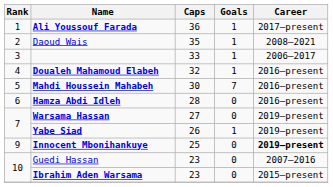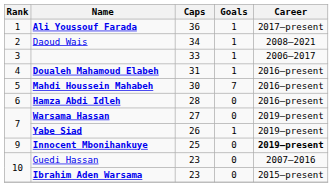Daoud Wais | Caps: 35 -> 34
Doualeh Mahamoud Elabeh | Caps: 32 -> 31
